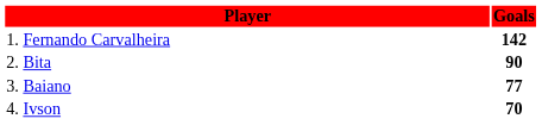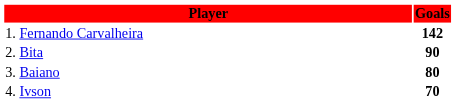3. Baiano | Goals: 77 -> 80
